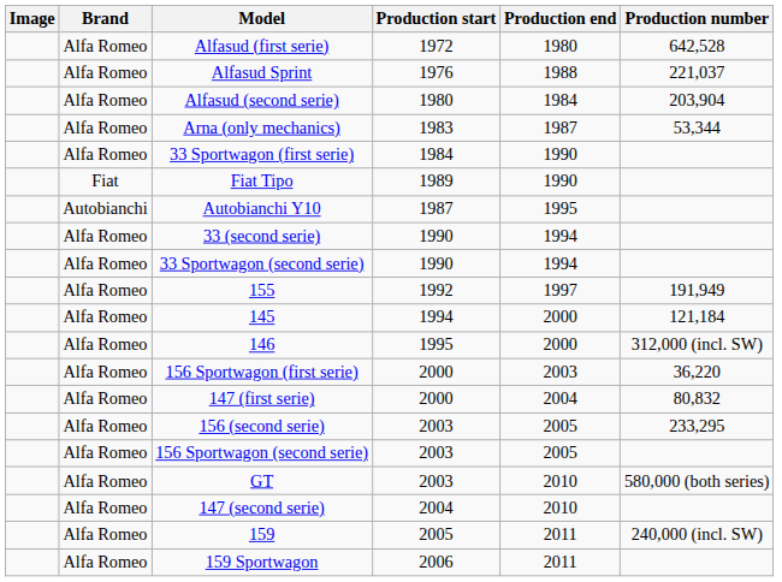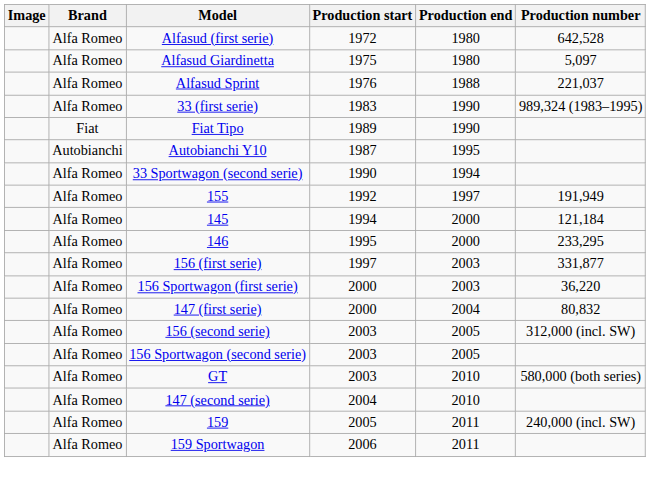+ row: Alfa Romeo | Alfasud Giardinetta | 1975 | 1980 | 5,097
- row: Alfa Romeo | Alfasud (second serie) | 1980 | 1984 | 203,904
+ row: Alfa Romeo | 33 (first serie) | 1983 | 1990 | 989,324 (1983–1995)
- row: Alfa Romeo | Arna (only mechanics) | 1983 | 1987 | 53,344
- row: Alfa Romeo | 33 Sportwagon (first serie) | 1984 | 1990
- row: Alfa Romeo | 33 (second serie) | 1990 | 1994
146 | Production number: 312,000 (incl. SW) -> 233,295
+ row: Alfa Romeo | 156 (first serie) | 1997 | 2003 | 331,877
156 (second serie) | Production number: 233,295 -> 312,000 (incl. SW)
